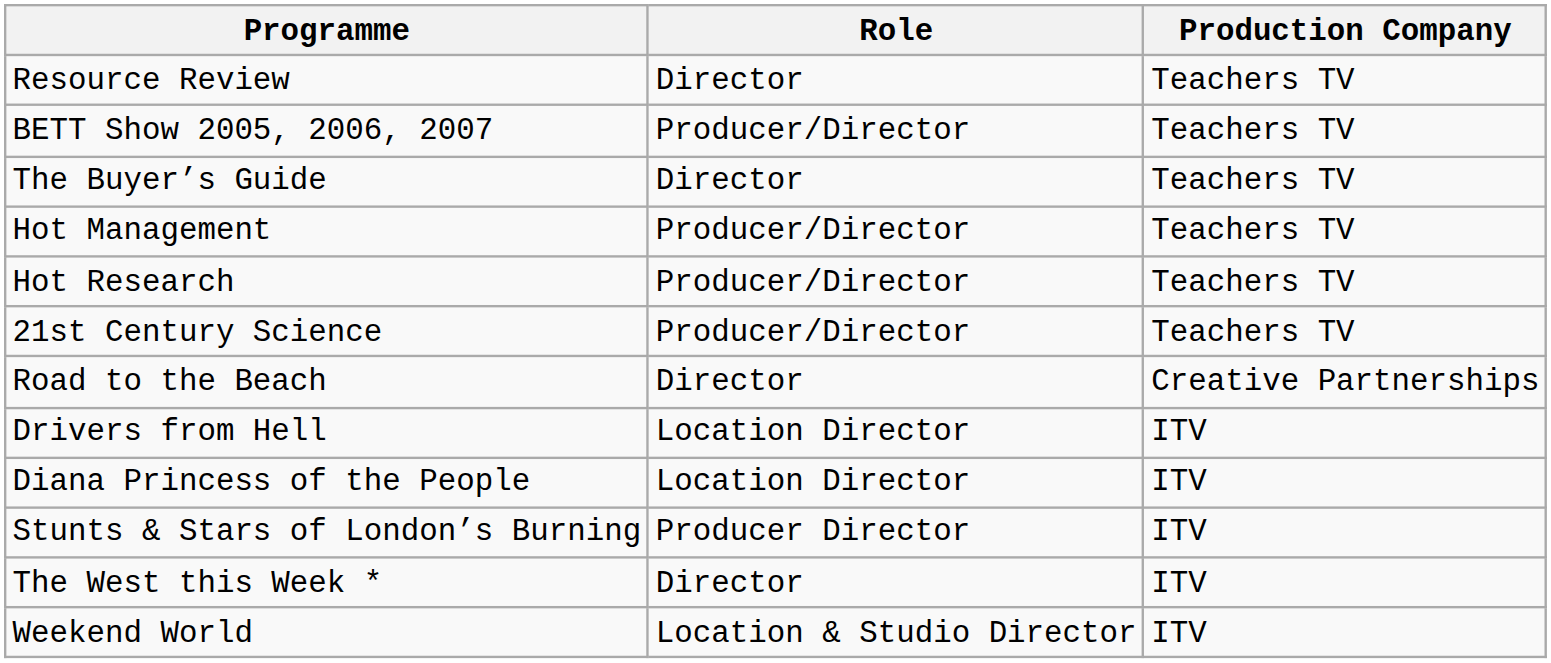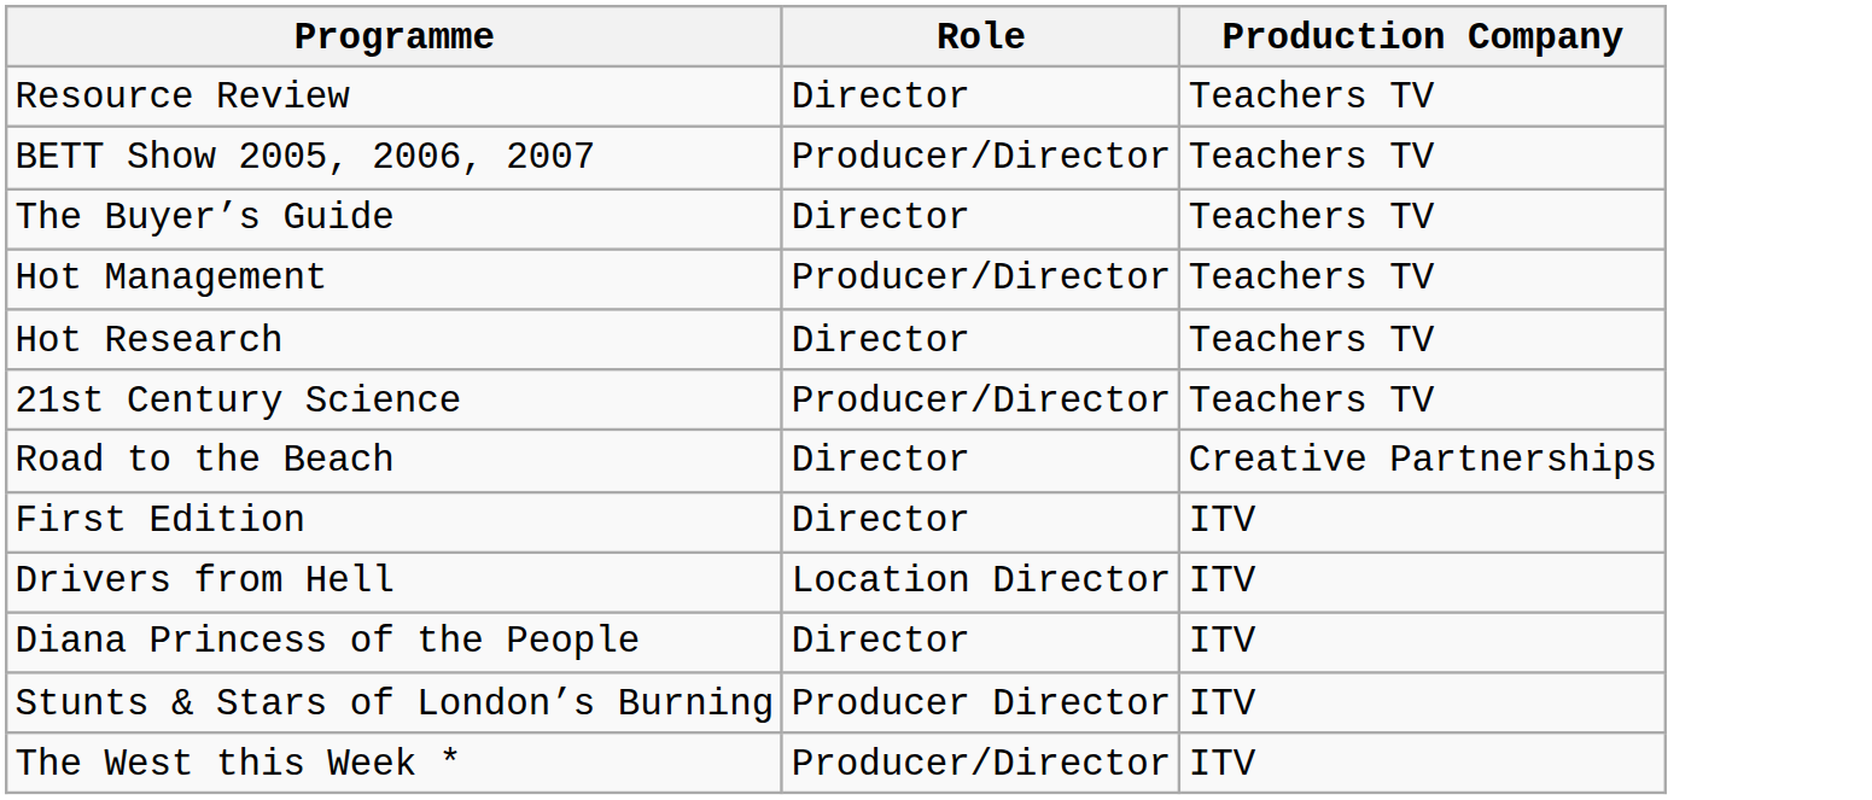Hot Research | Role: Producer/Director -> Director
+ row: First Edition | Director | ITV
Diana Princess of the People | Role: Location Director -> Director
The West this Week * | Role: Director -> Producer/Director
- row: Weekend World | Location & Studio Director | ITV
